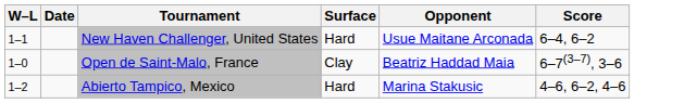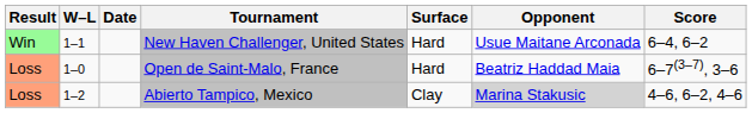+ column: Result | Win | Loss | Loss
Open de Saint-Malo, France | Surface: Clay -> Hard
Abierto Tampico, Mexico | Surface: Hard -> Clay
Abierto Tampico, Mexico | Opponent: no background -> lightgrey background
